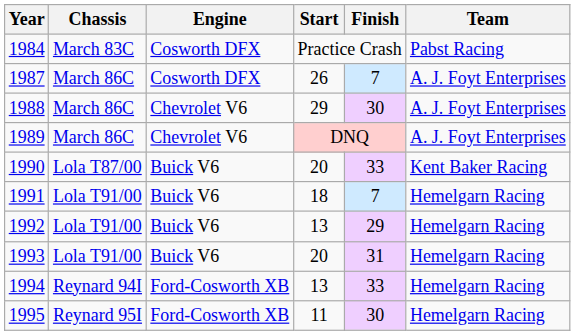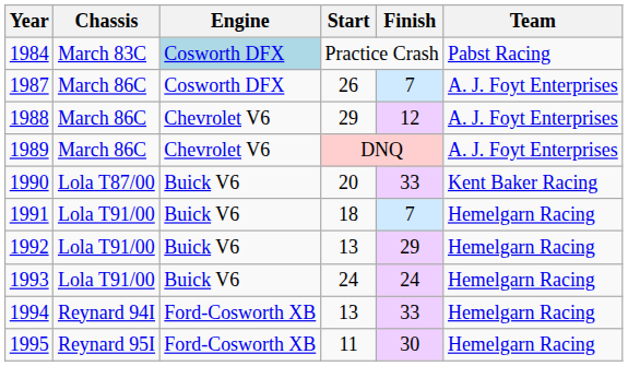1984 | Engine: no background -> lightblue background
1988 | Finish: 30 -> 12
1993 | Start: 20 -> 24
1993 | Finish: 31 -> 24
